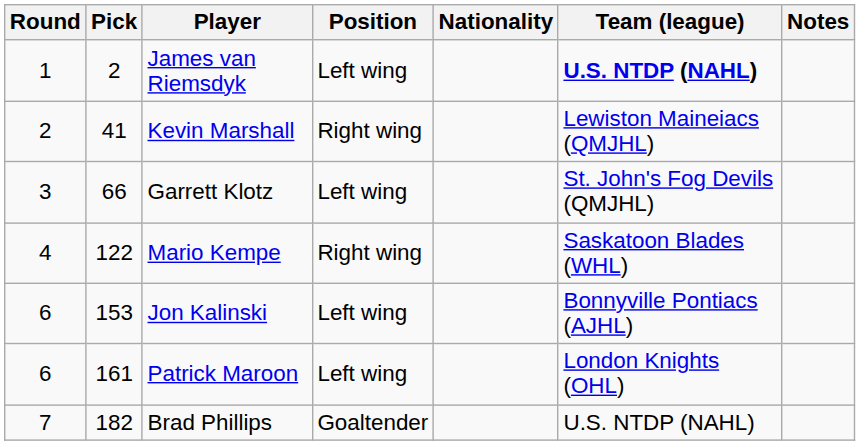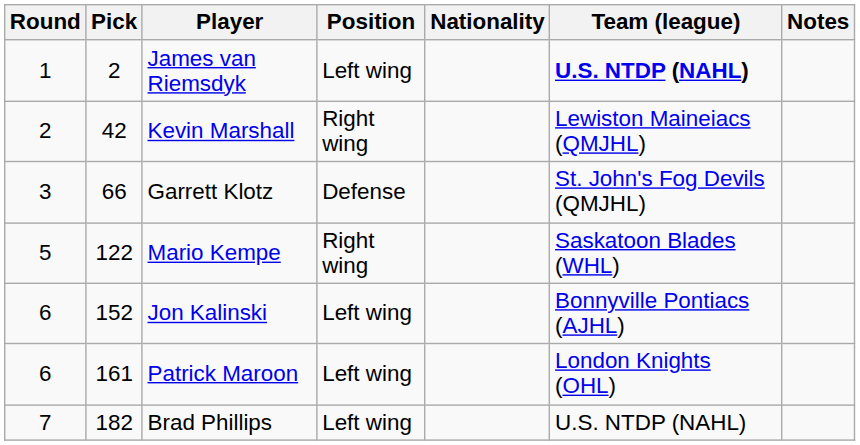Kevin Marshall | Pick: 41 -> 42
Garrett Klotz | Position: Left wing -> Defense
Mario Kempe | Round: 4 -> 5
Jon Kalinski | Pick: 153 -> 152
Brad Phillips | Position: Goaltender -> Left wing
